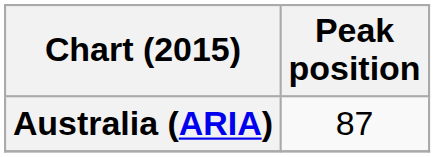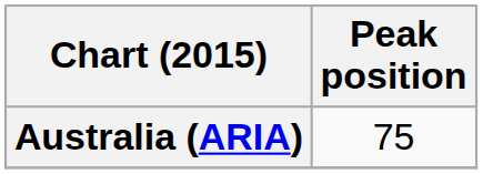Australia (ARIA) | Peak position: 87 -> 75
